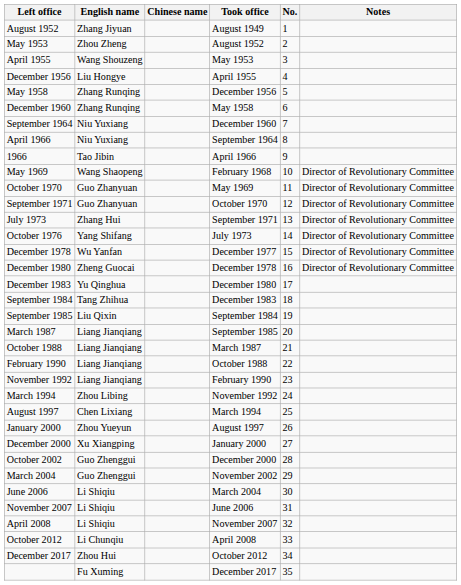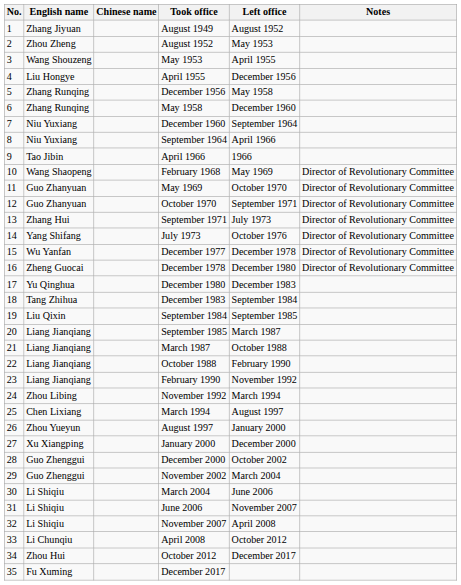columns swapped: No. <-> Left office
